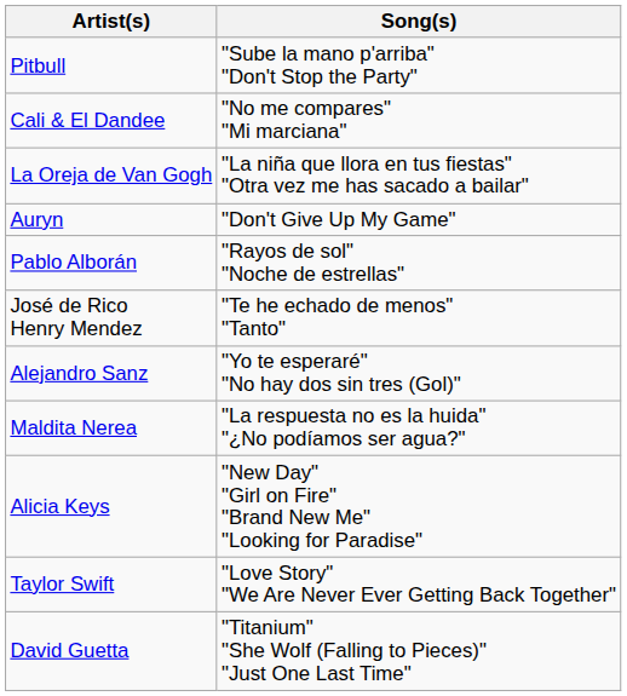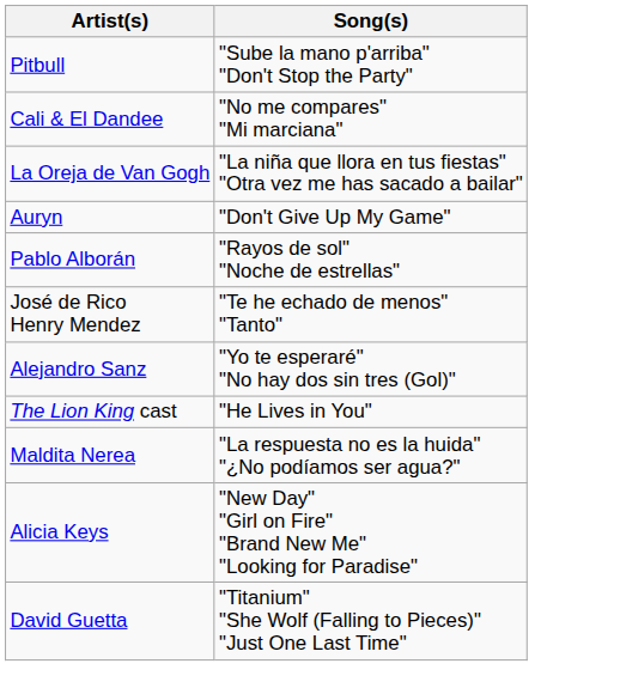+ row: The Lion King cast | "He Lives in You"
- row: Taylor Swift | "Love Story" "We Are Never Ever Getting Back Together"
